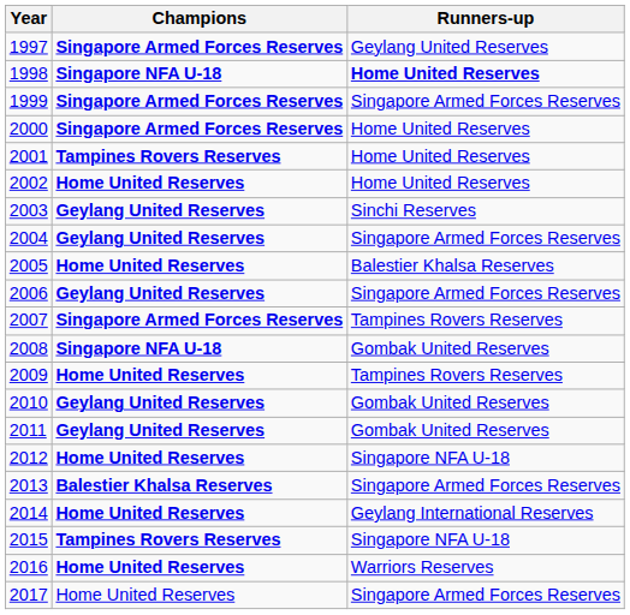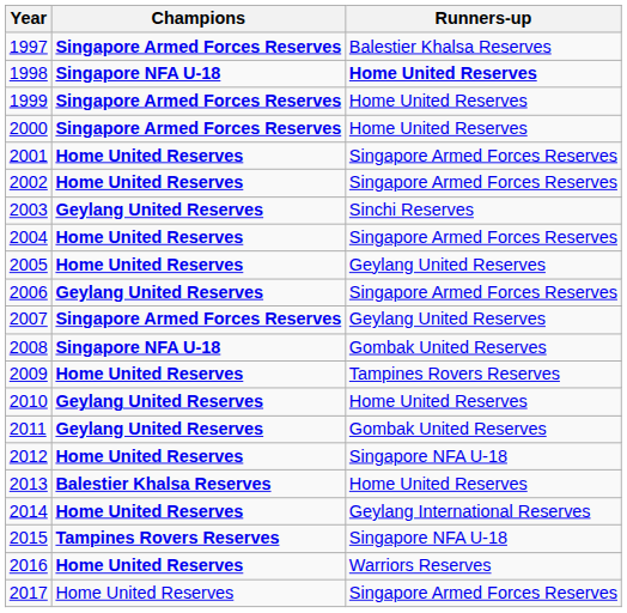1997 | Runners-up: Geylang United Reserves -> Balestier Khalsa Reserves
1999 | Runners-up: Singapore Armed Forces Reserves -> Home United Reserves
2001 | Champions: Tampines Rovers Reserves -> Home United Reserves
2001 | Runners-up: Home United Reserves -> Singapore Armed Forces Reserves
2002 | Runners-up: Home United Reserves -> Singapore Armed Forces Reserves
2004 | Champions: Geylang United Reserves -> Home United Reserves
2005 | Runners-up: Balestier Khalsa Reserves -> Geylang United Reserves
2007 | Runners-up: Tampines Rovers Reserves -> Geylang United Reserves
2010 | Runners-up: Gombak United Reserves -> Home United Reserves
2013 | Runners-up: Singapore Armed Forces Reserves -> Home United Reserves
